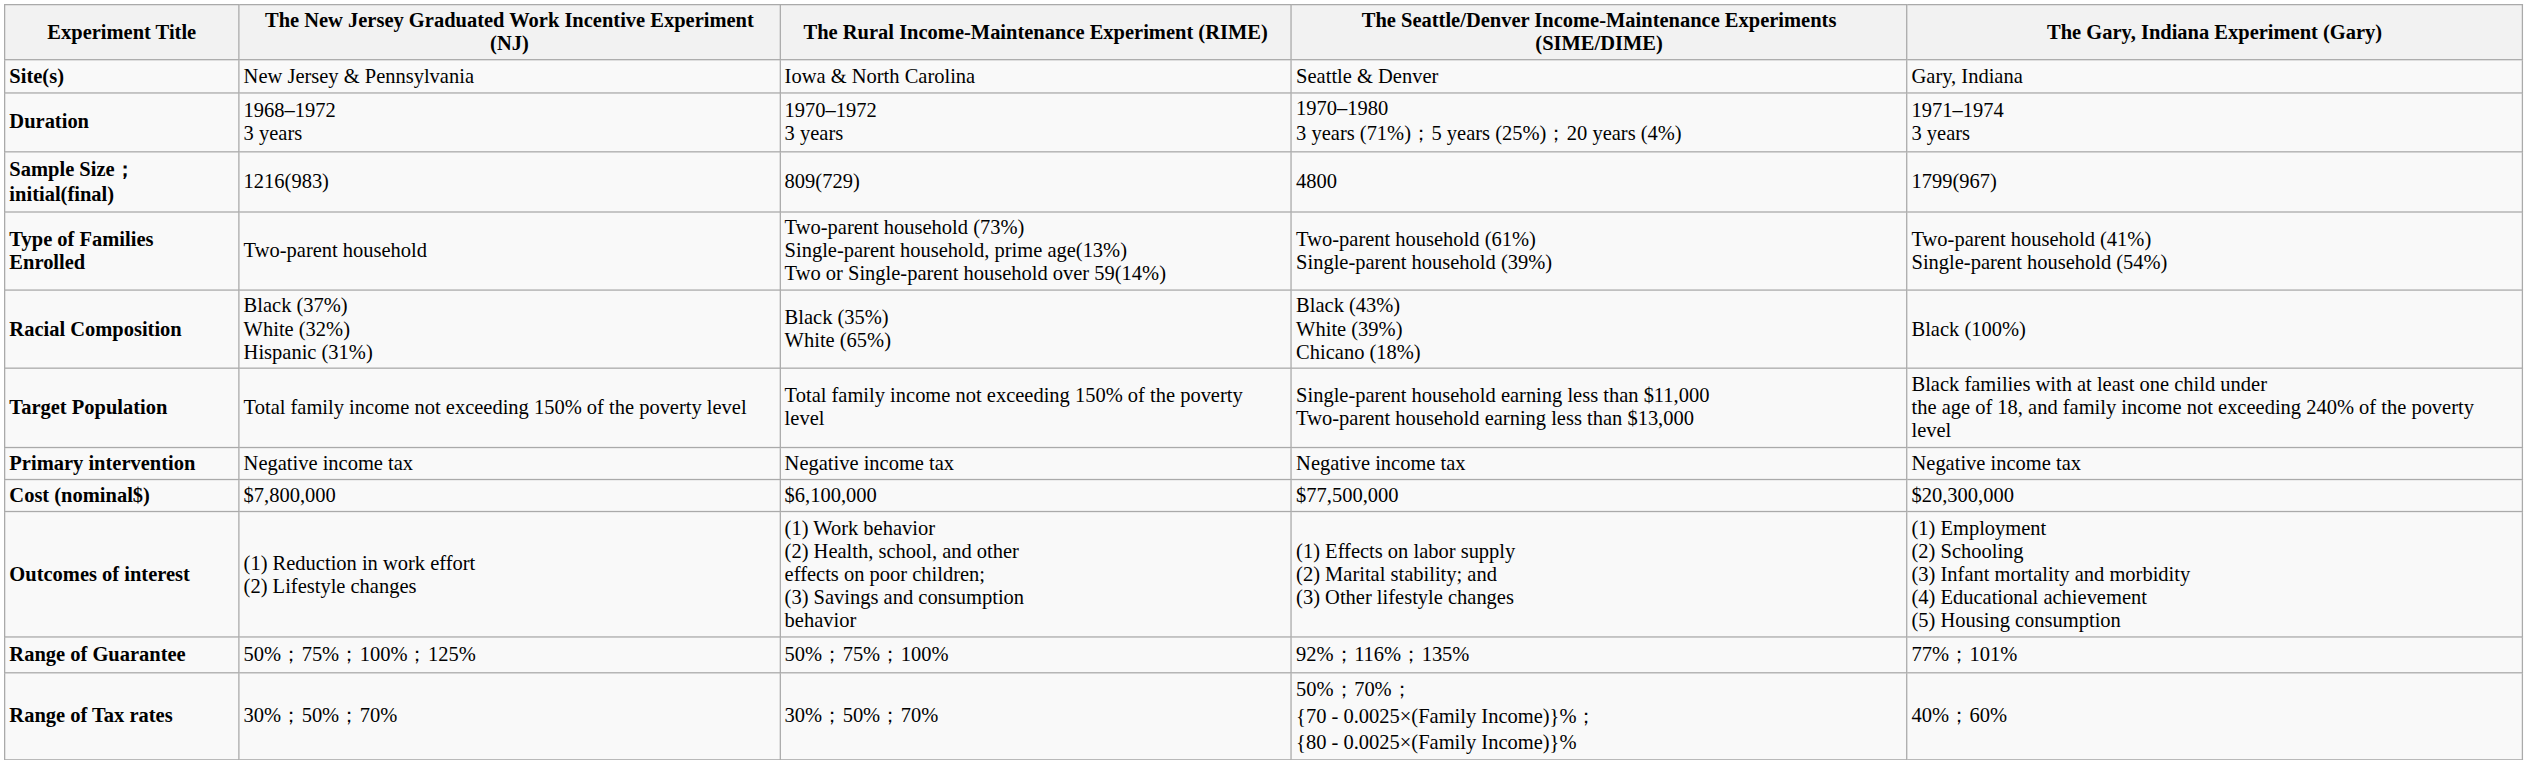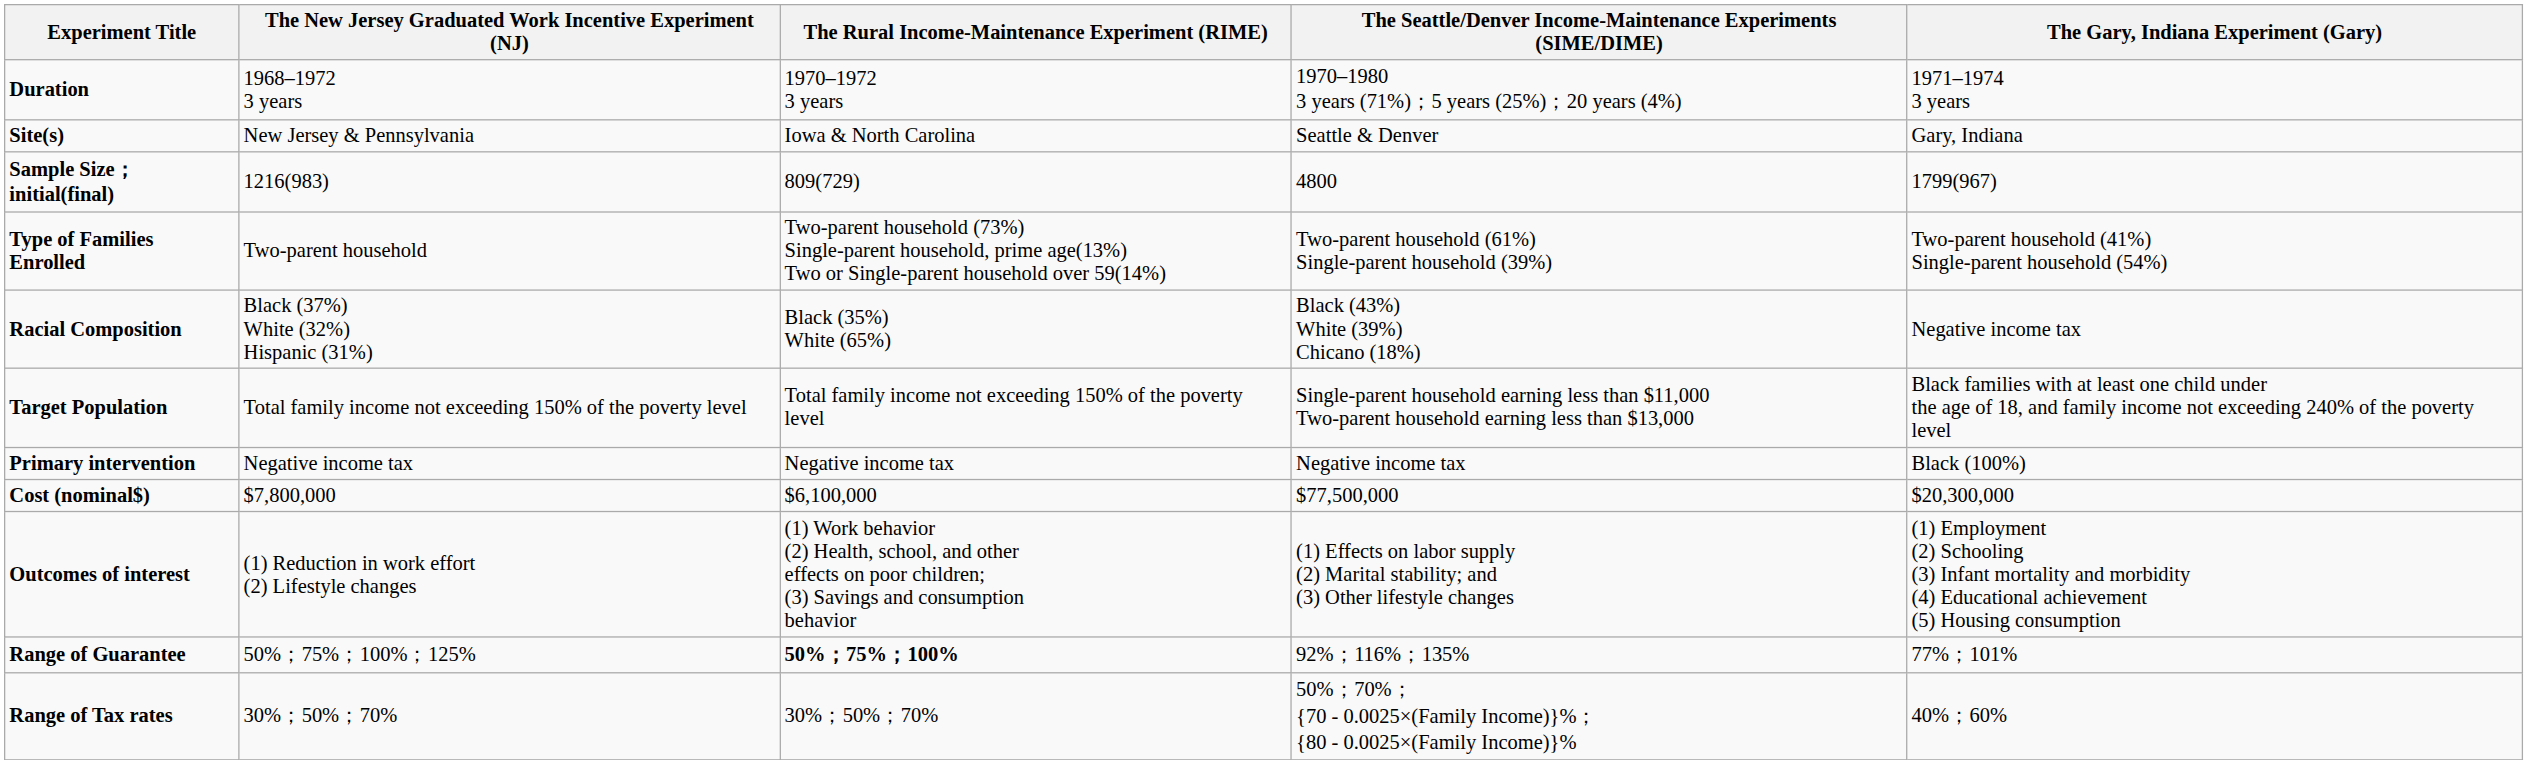rows swapped: Site(s) <-> Duration
Racial Composition | The Gary, Indiana Experiment (Gary): Black (100%) -> Negative income tax
Primary intervention | The Gary, Indiana Experiment (Gary): Negative income tax -> Black (100%)
Range of Guarantee | The Rural Income-Maintenance Experiment (RIME): normal -> bold
